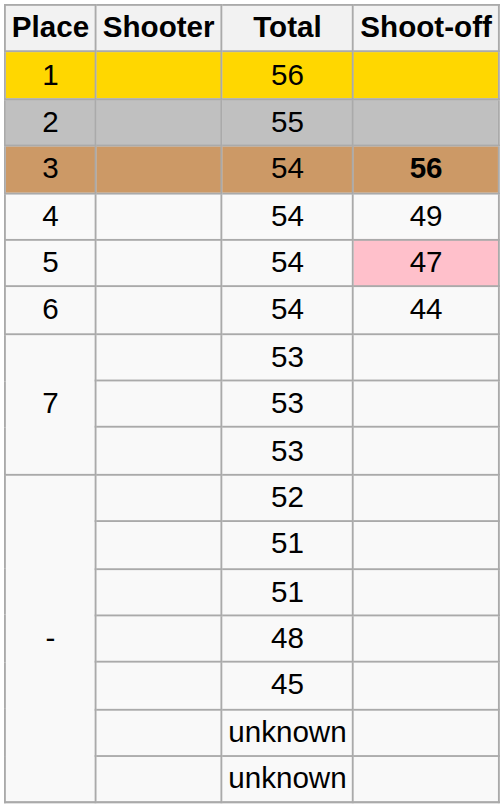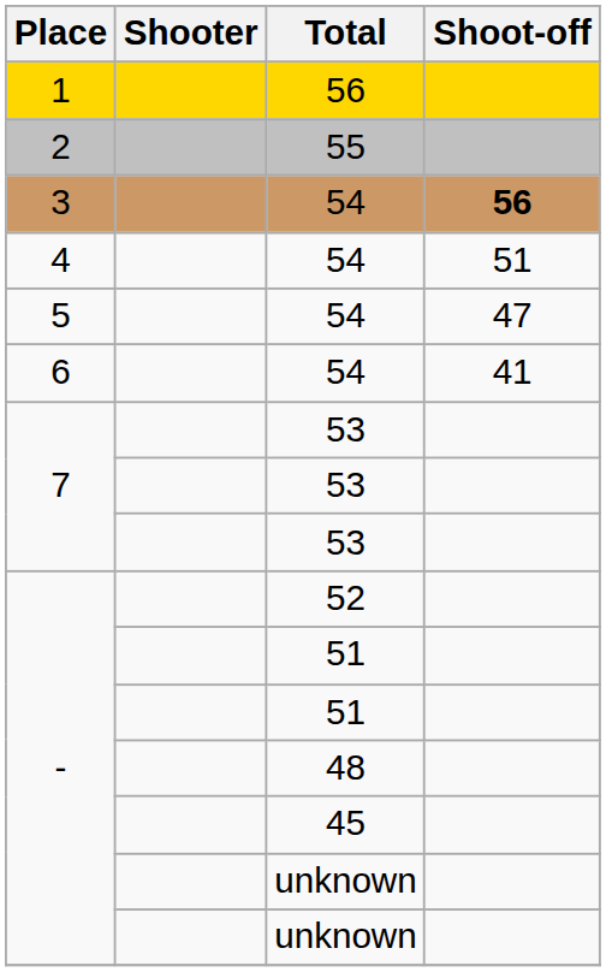4 / 54 | Shoot-off: 49 -> 51
5 / 54 | Shoot-off: pink background -> no background
6 / 54 | Shoot-off: 44 -> 41
